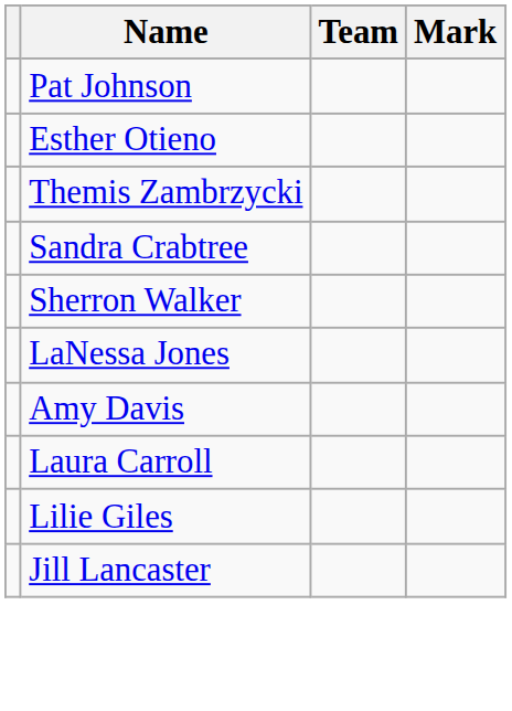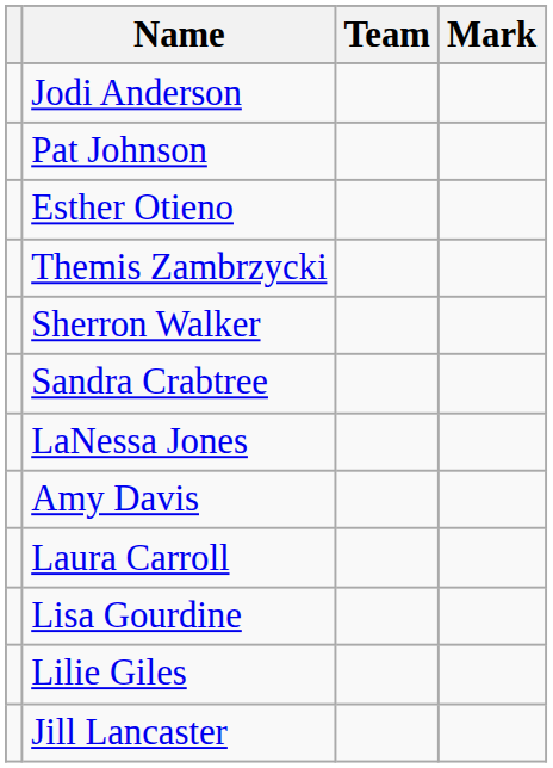+ row: Jodi Anderson
rows swapped: Sandra Crabtree <-> Sherron Walker
+ row: Lisa Gourdine
